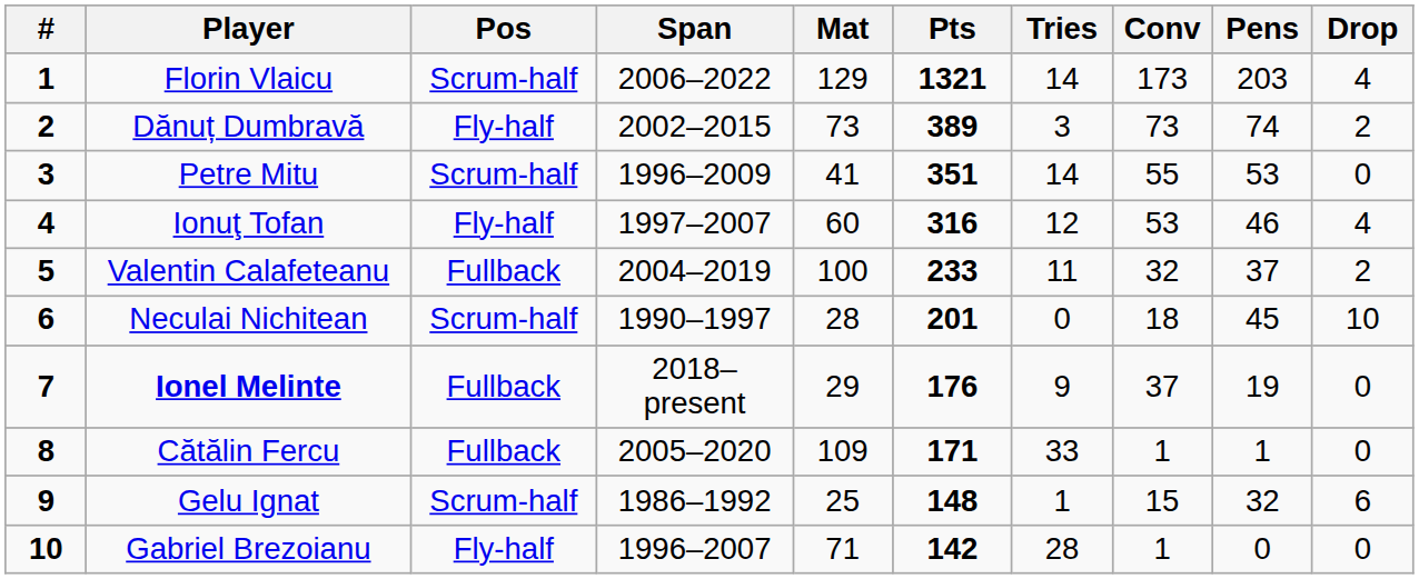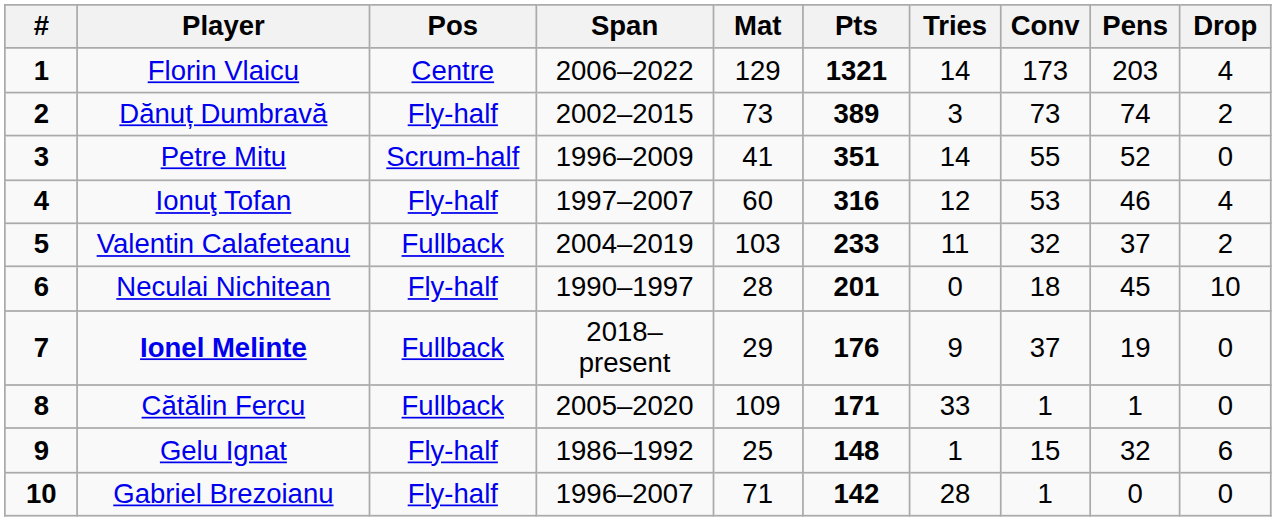Florin Vlaicu | Pos: Scrum-half -> Centre
Petre Mitu | Pens: 53 -> 52
Valentin Calafeteanu | Mat: 100 -> 103
Neculai Nichitean | Pos: Scrum-half -> Fly-half
Gelu Ignat | Pos: Scrum-half -> Fly-half
